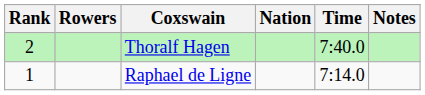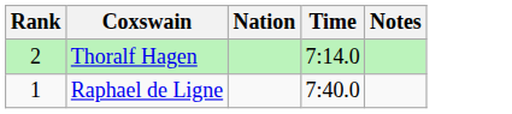- column: Rowers
Thoralf Hagen | Time: 7:40.0 -> 7:14.0
Raphael de Ligne | Time: 7:14.0 -> 7:40.0
